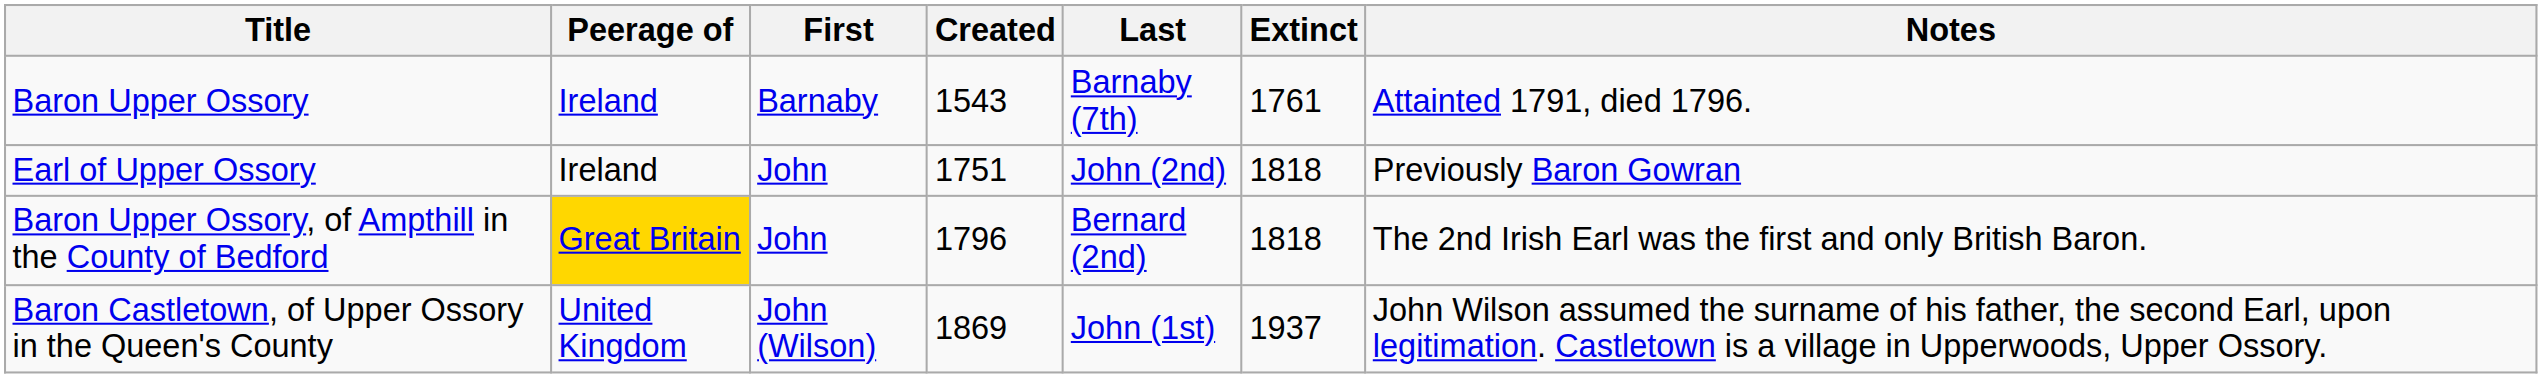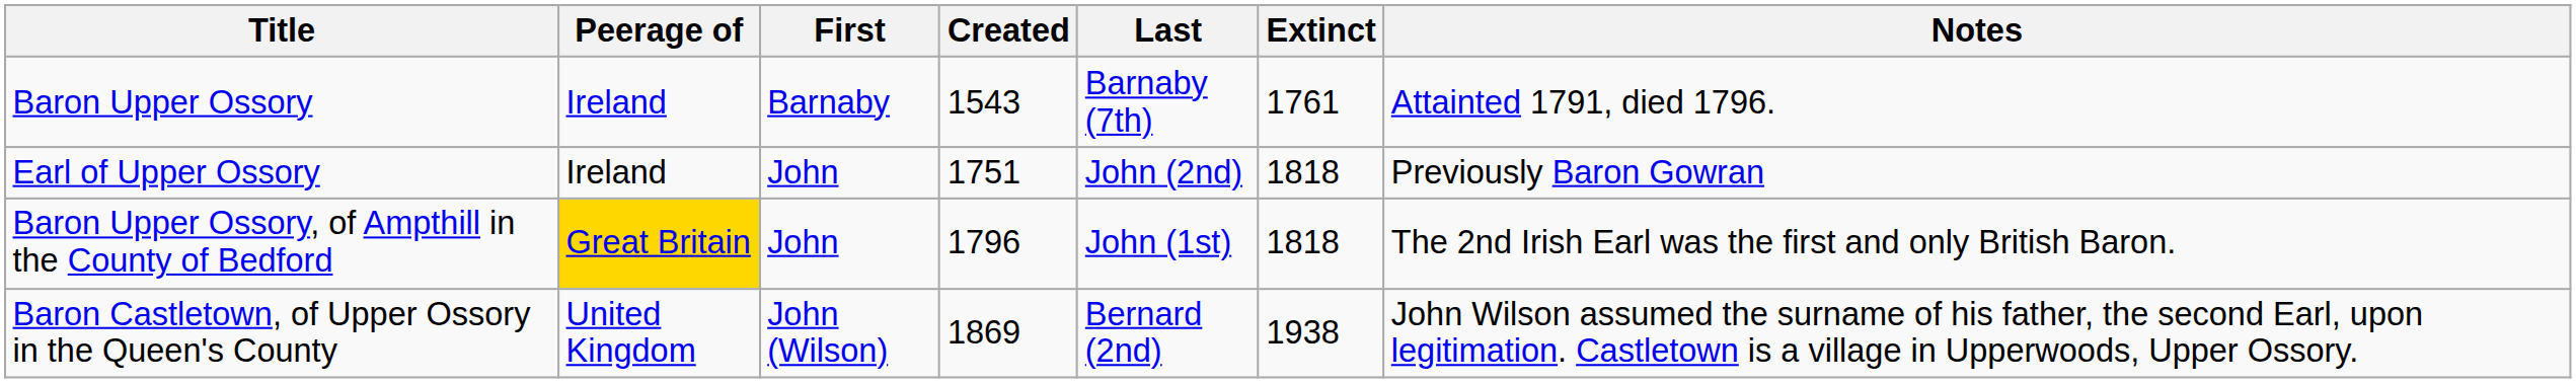Baron Upper Ossory, of Ampthill in the County of Bedford | Last: Bernard (2nd) -> John (1st)
Baron Castletown, of Upper Ossory in the Queen's County | Last: John (1st) -> Bernard (2nd)
Baron Castletown, of Upper Ossory in the Queen's County | Extinct: 1937 -> 1938
